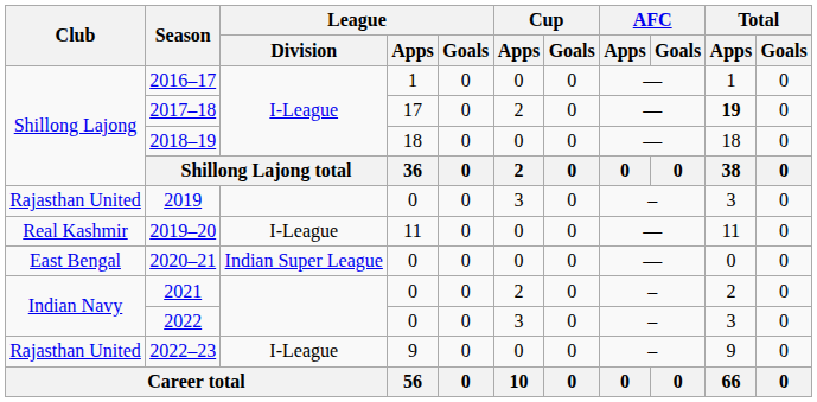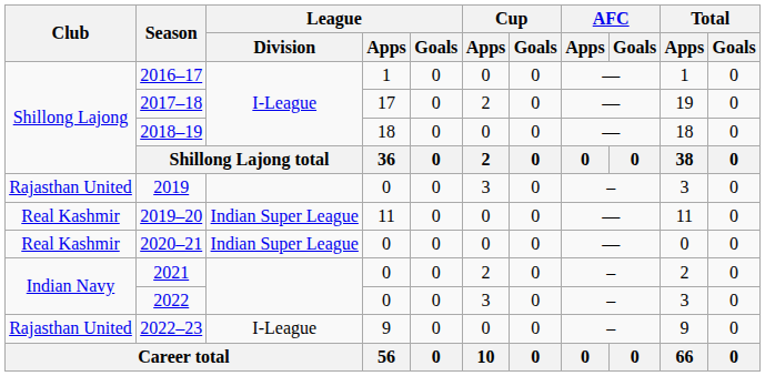2017–18 | Total / Apps: bold -> normal
2019–20 | League / Division: I-League -> Indian Super League
2020–21 | Club: East Bengal -> Real Kashmir
